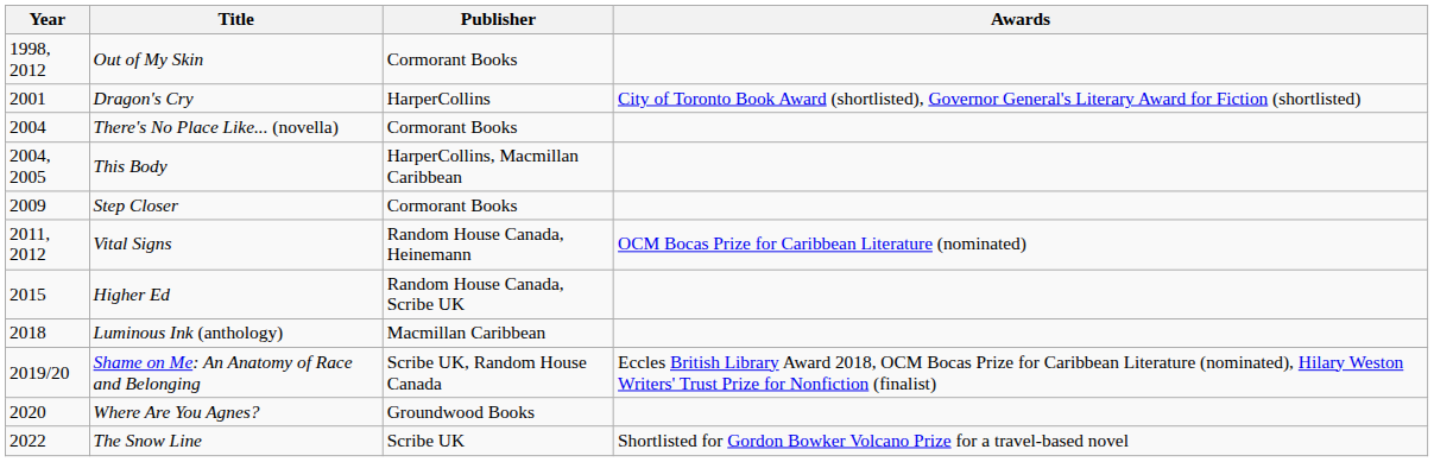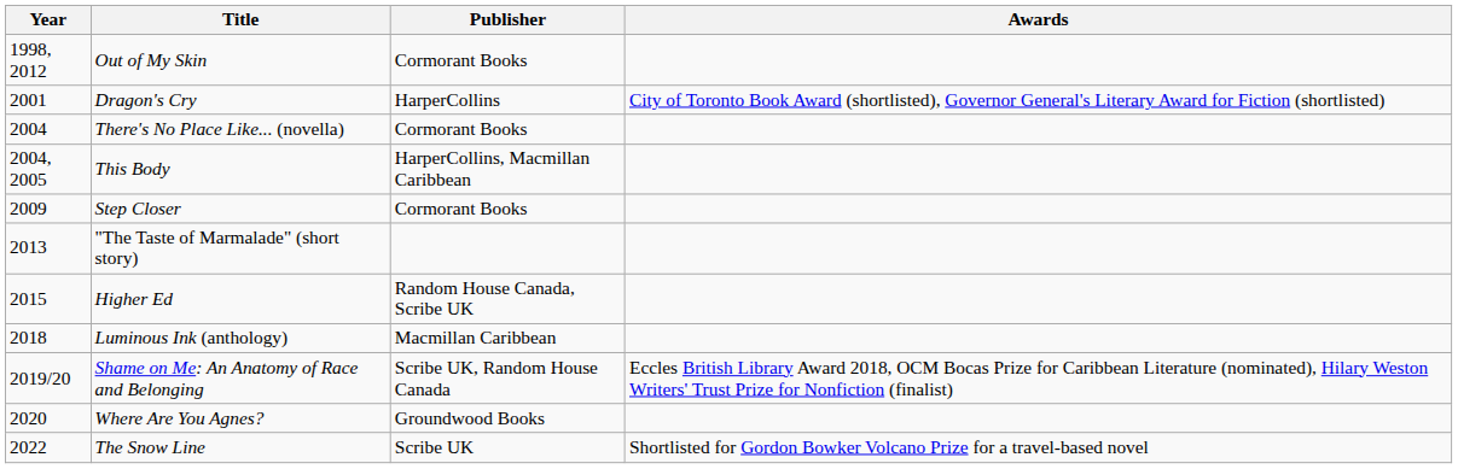- row: 2011, 2012 | Vital Signs | Random House Canada, Heinemann | OCM Bocas Prize for Caribbean Literature (nominated)
+ row: 2013 | "The Taste of Marmalade" (short story)
